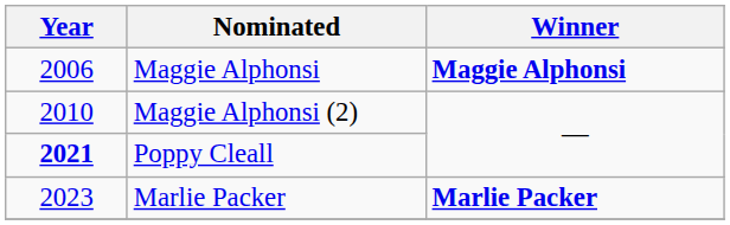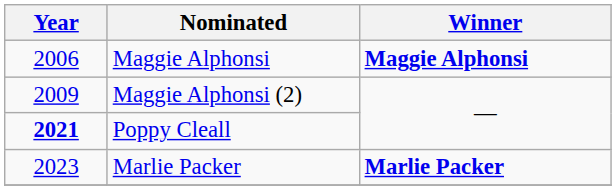Maggie Alphonsi (2) | Year: 2010 -> 2009
